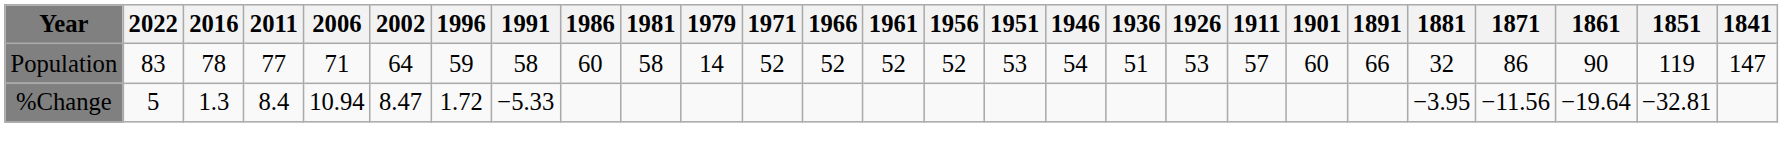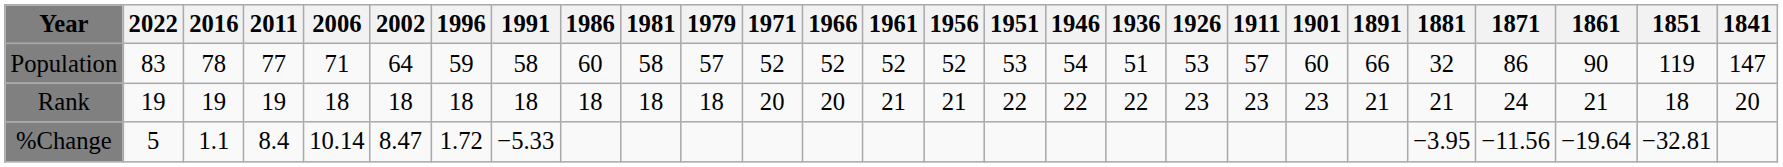Population | 1979: 14 -> 57
+ row: Rank | 19 | 19 | 19 | 18 | 18 | 18 | 18 | 18 | 18 | 18 | 20 | 20 | 21 | 21 | 22 | 22 | 22 | 23 | 23 | 23 | 21 | 21 | 24 | 21 | 18 | 20
%Change | 2016: 1.3 -> 1.1
%Change | 2006: 10.94 -> 10.14
